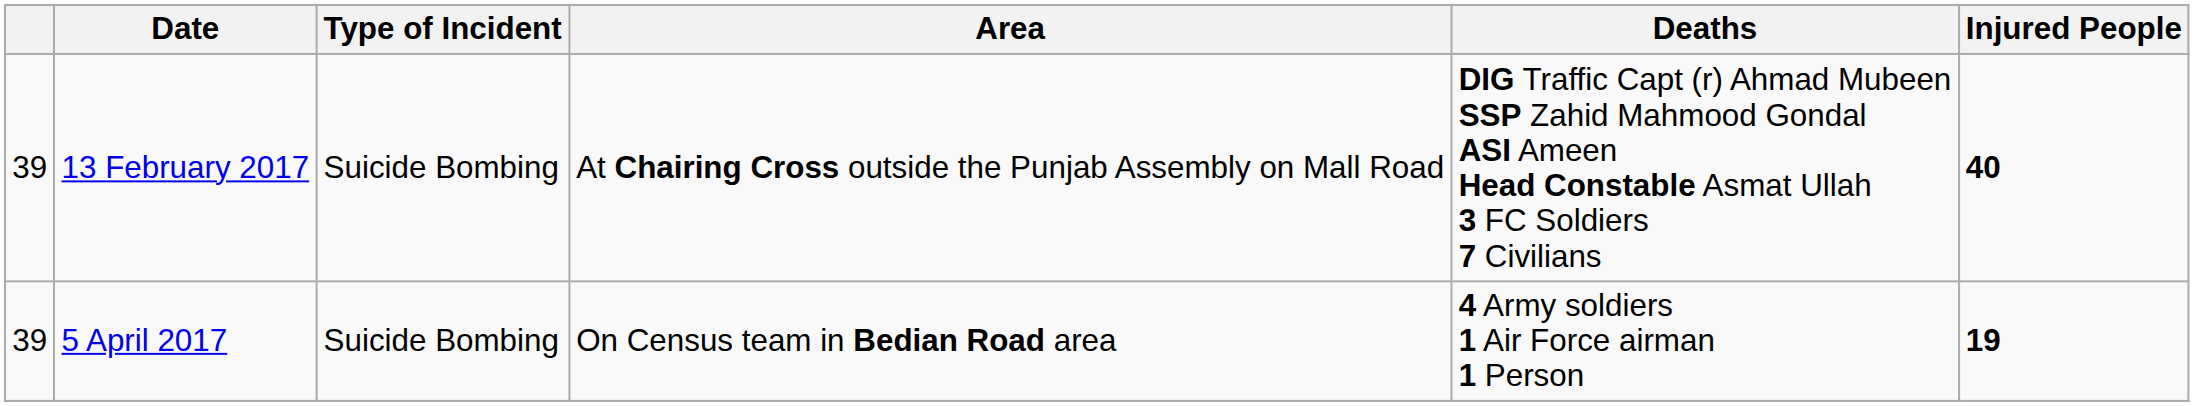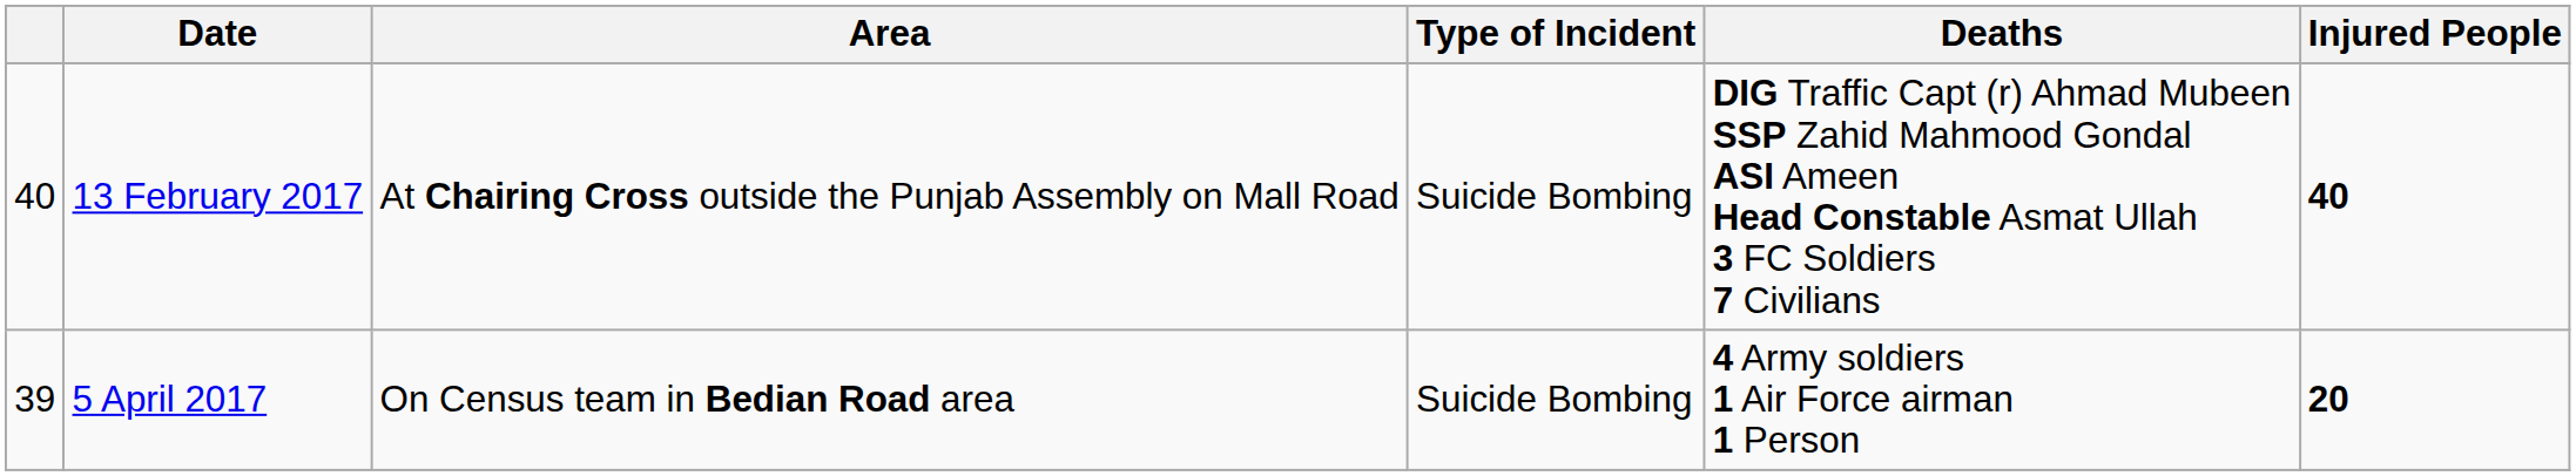columns swapped: Area <-> Type of Incident
13 February 2017 | column 1: 39 -> 40
5 April 2017 | Injured People: 19 -> 20
